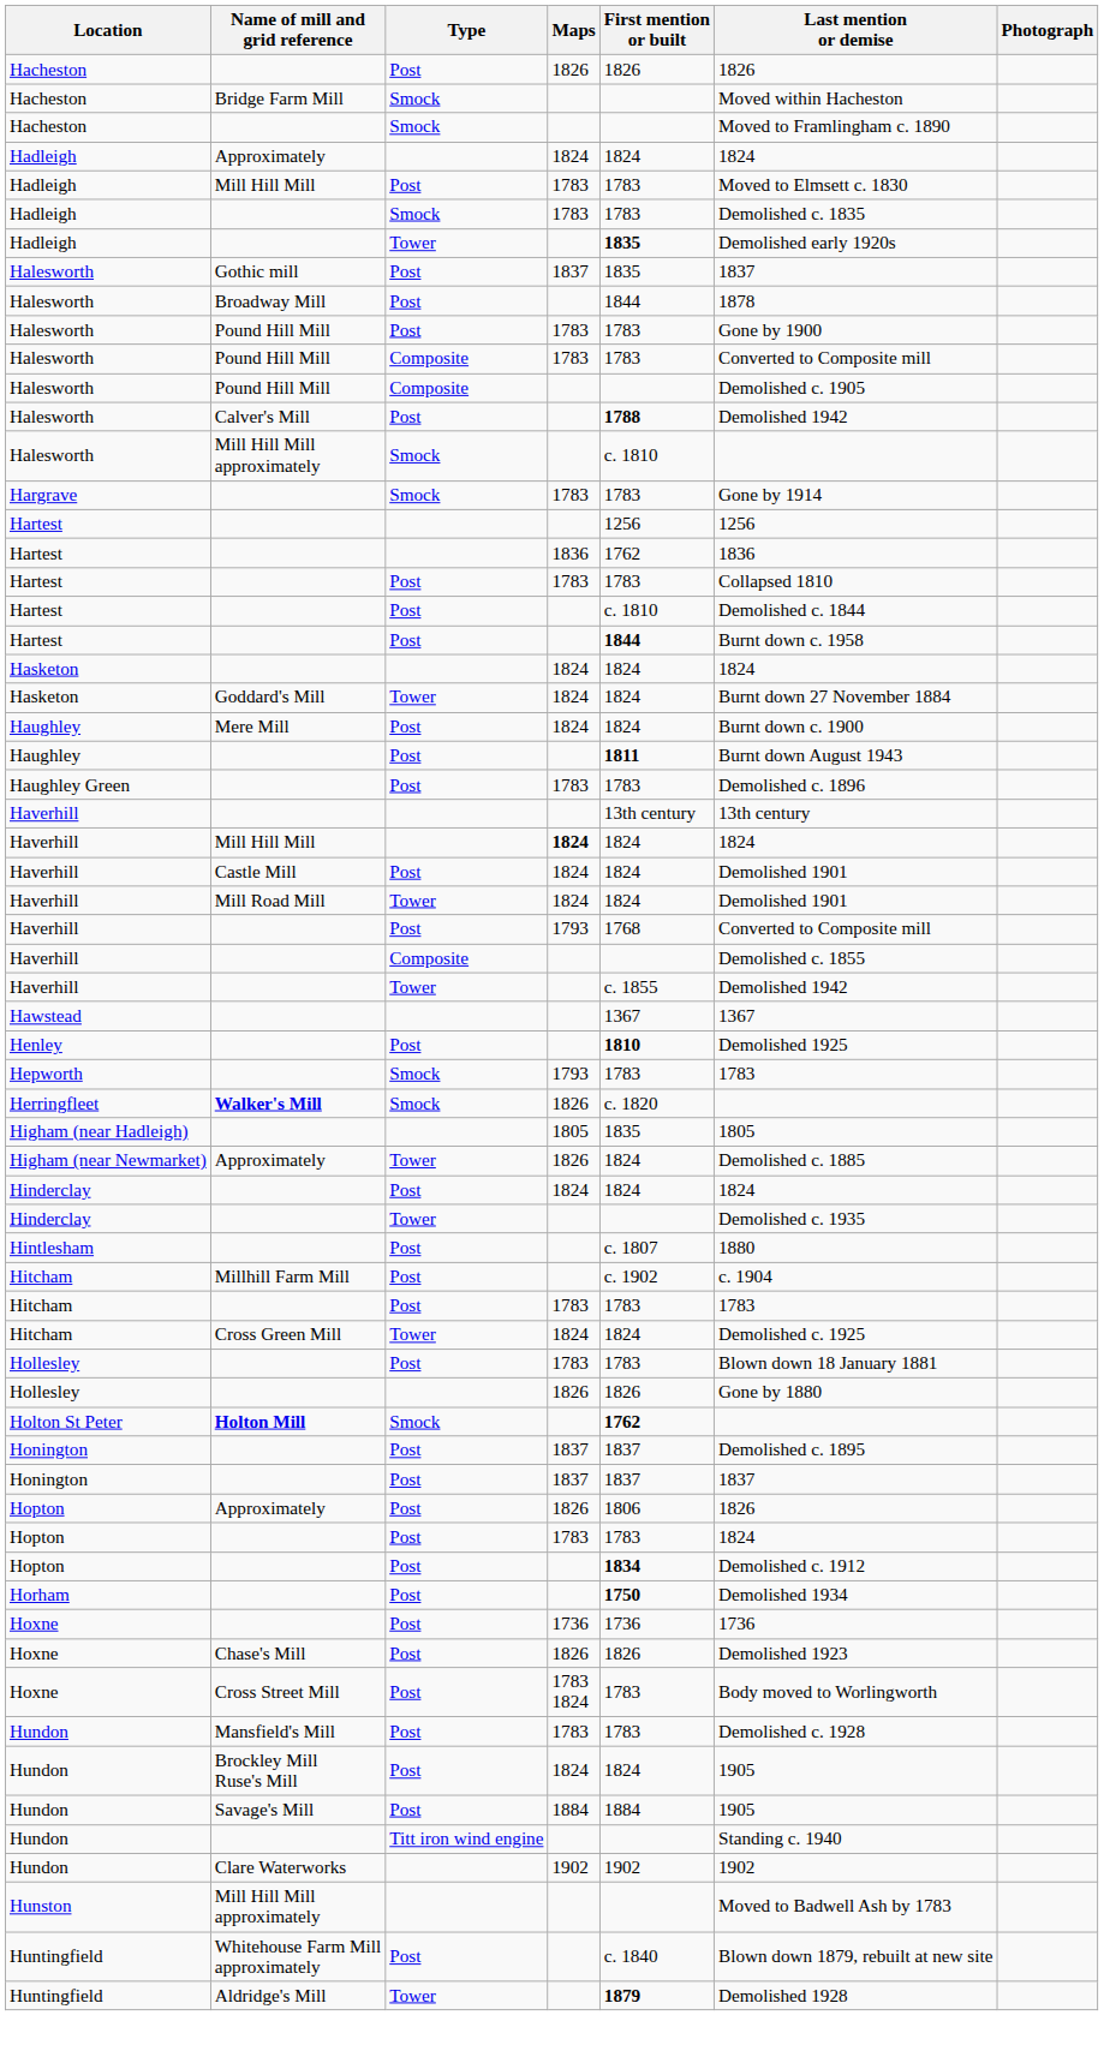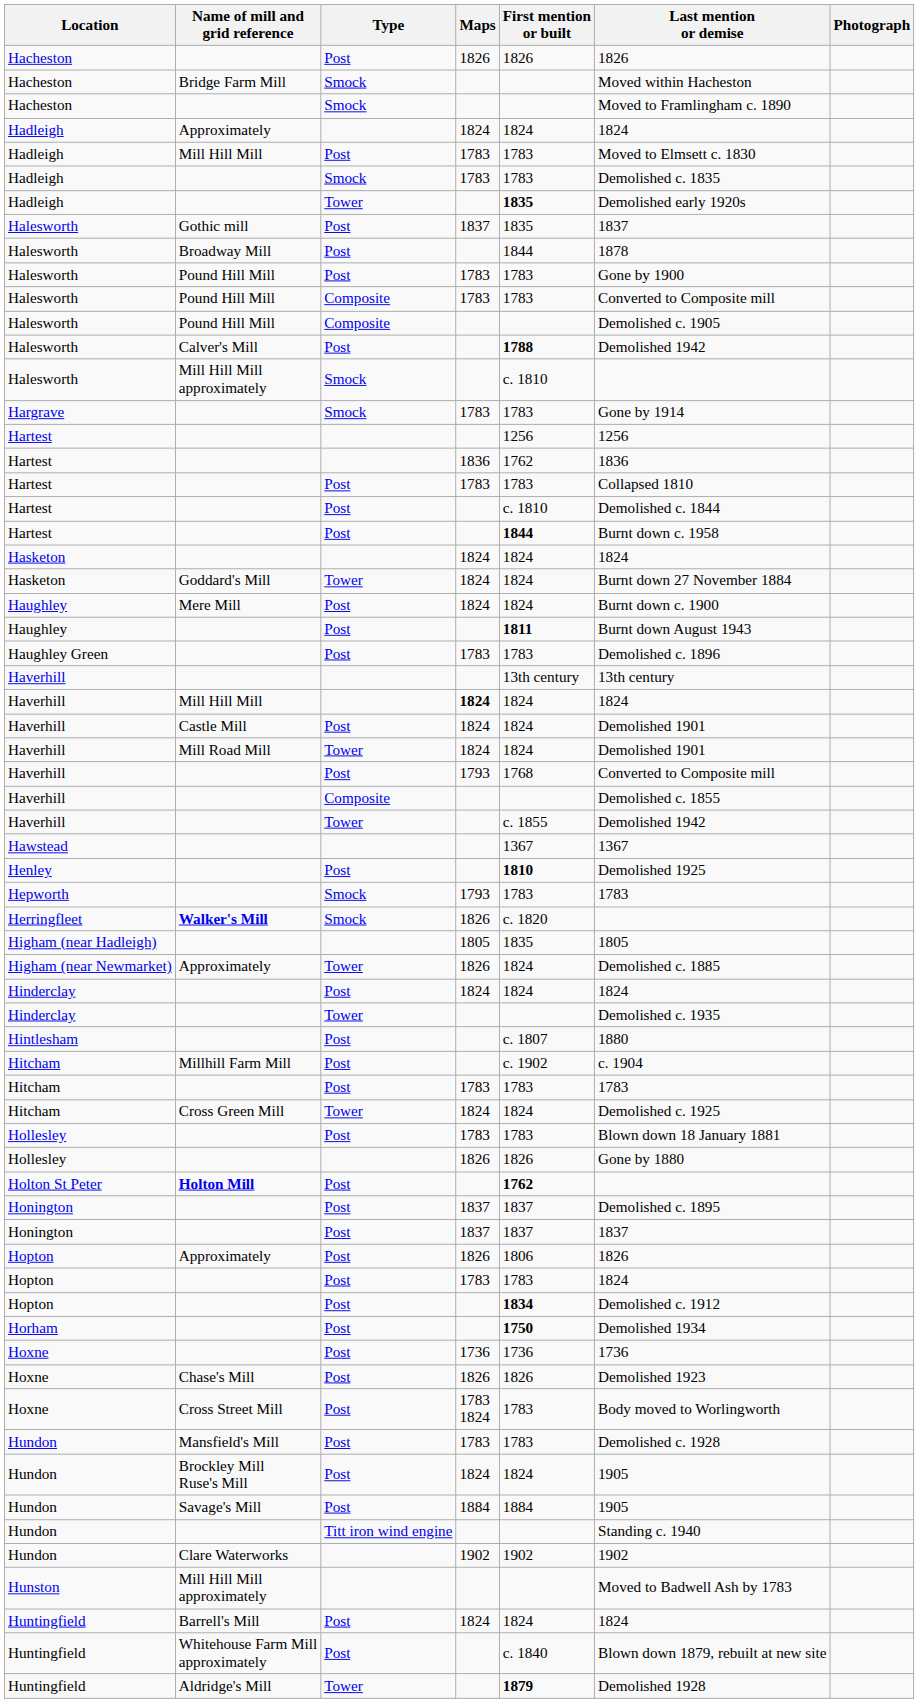Holton St Peter | Type: Smock -> Post
+ row: Huntingfield | Barrell's Mill | Post | 1824 | 1824 | 1824
